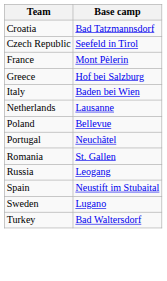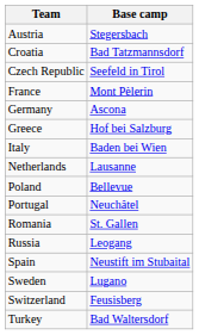+ row: Austria | Stegersbach
+ row: Germany | Ascona
+ row: Switzerland | Feusisberg
